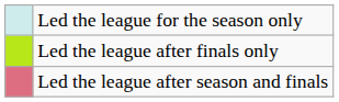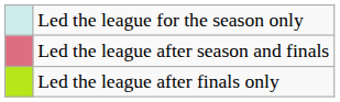rows swapped: Led the league after finals only <-> Led the league after season and finals
